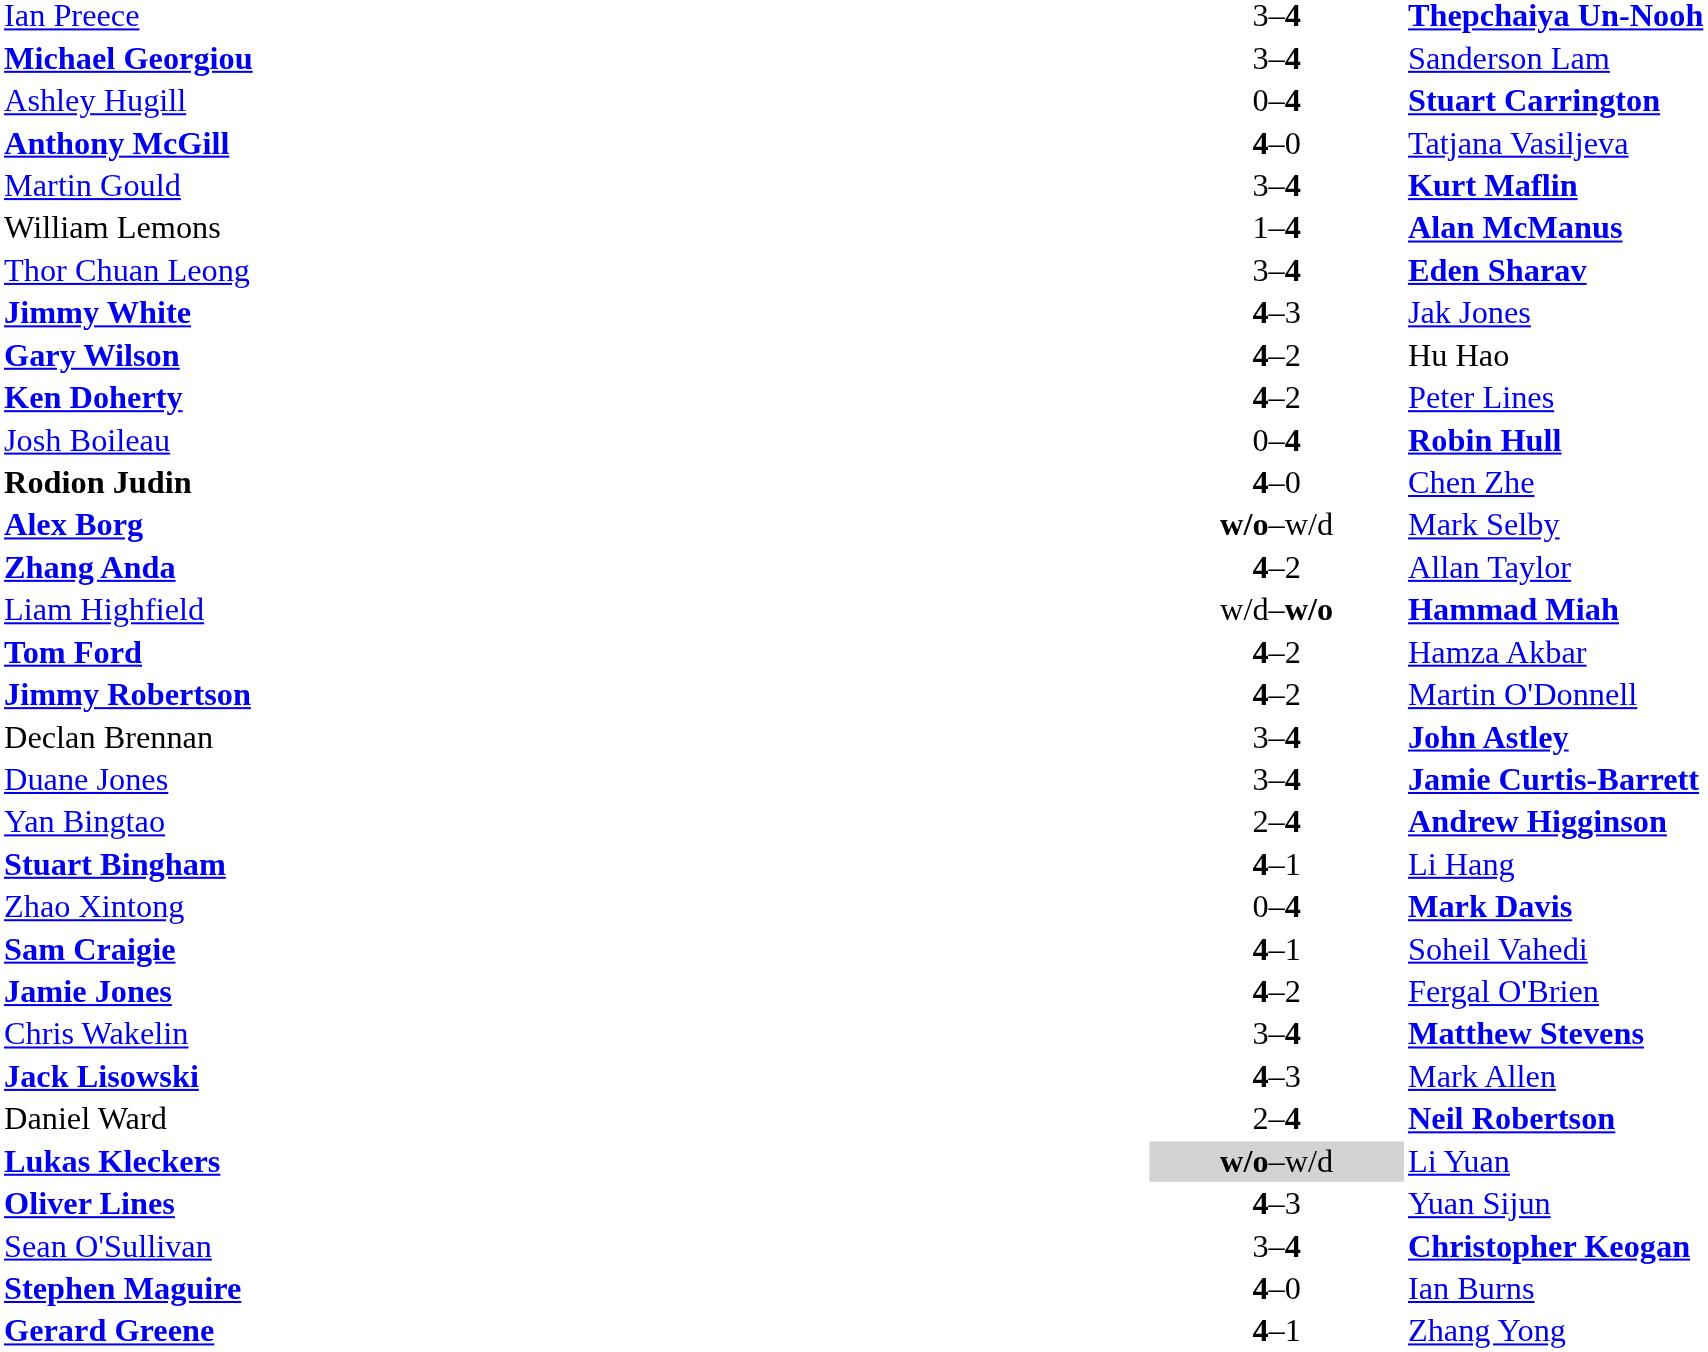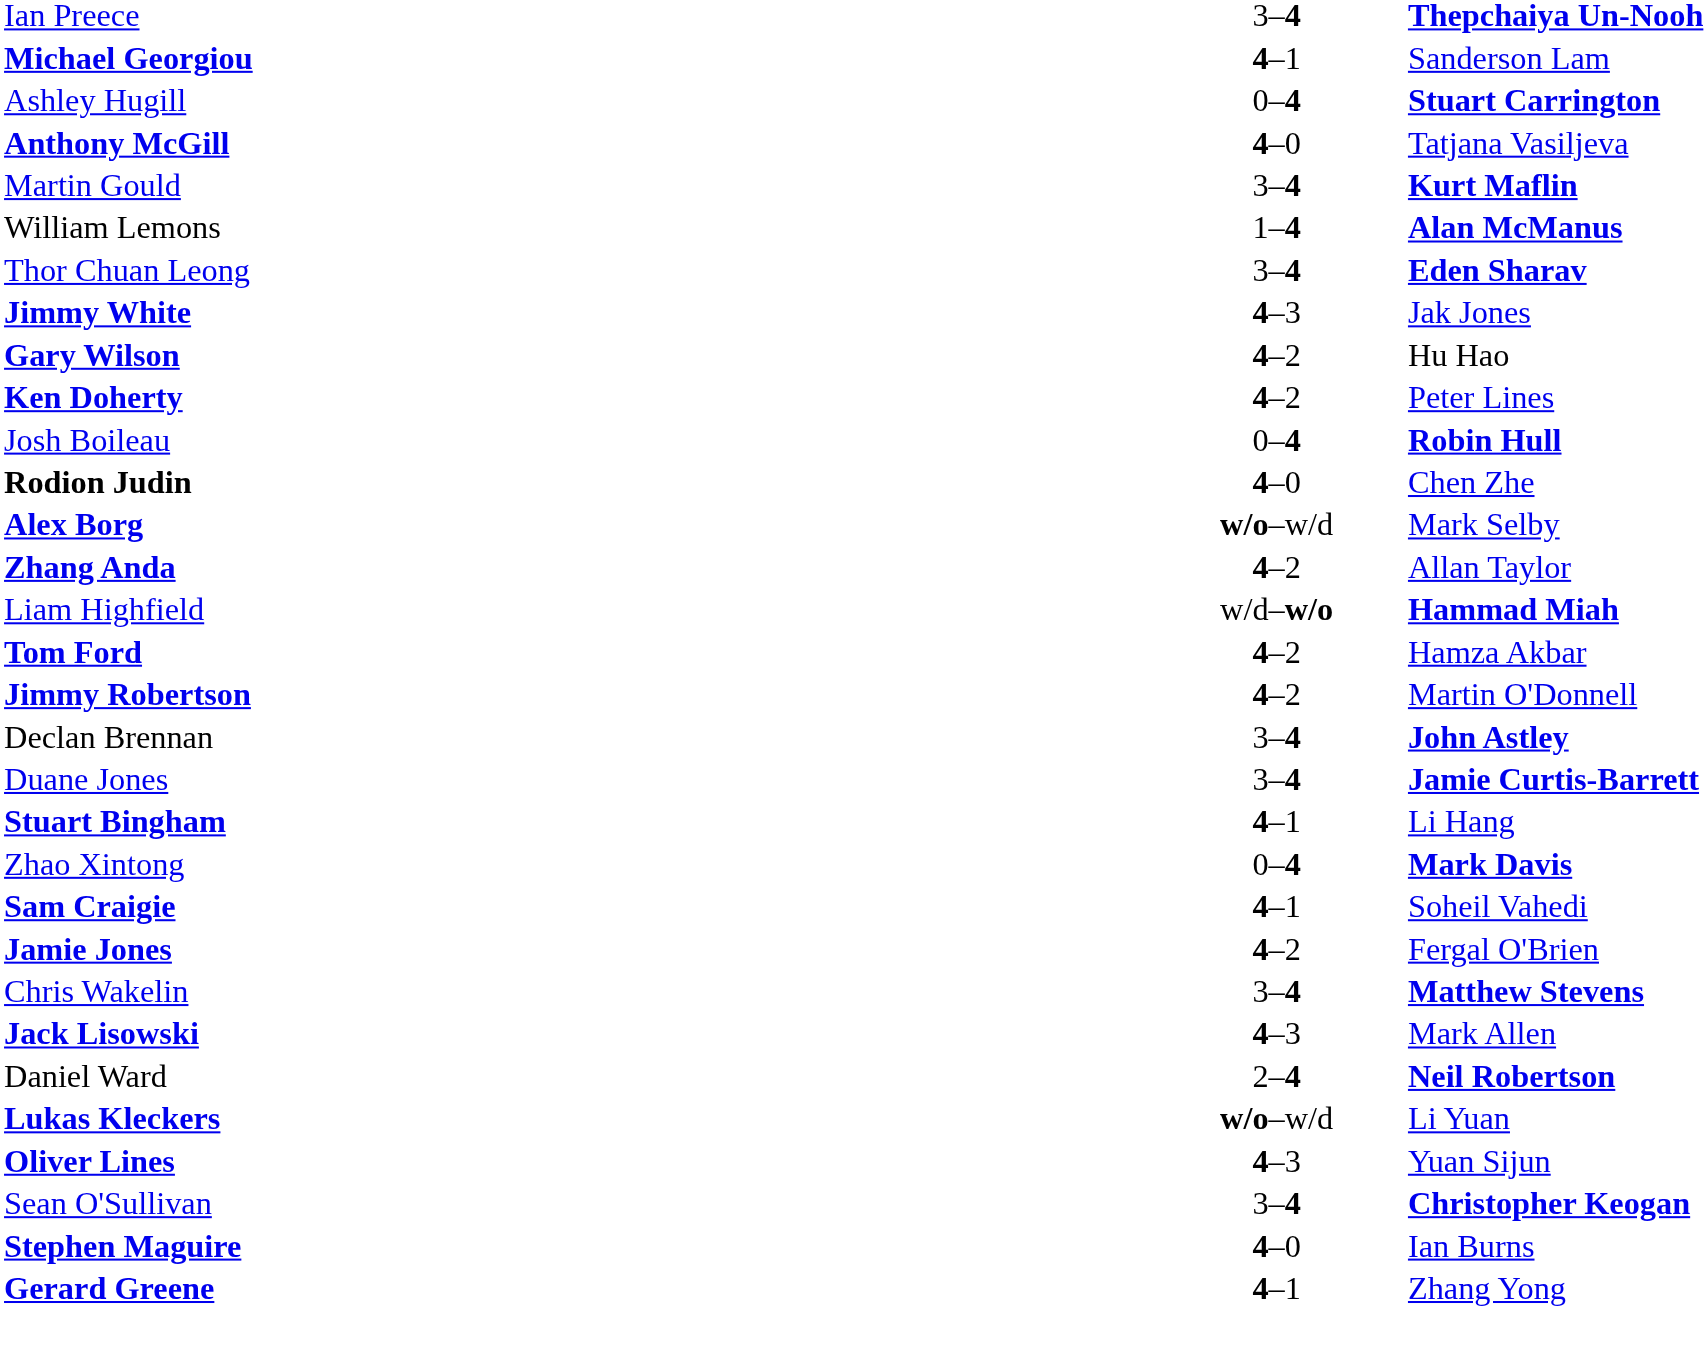Michael Georgiou | column 2: 3–4 -> 4–1
- row: Yan Bingtao | 2–4 | Andrew Higginson
Lukas Kleckers | column 2: lightgrey background -> no background
